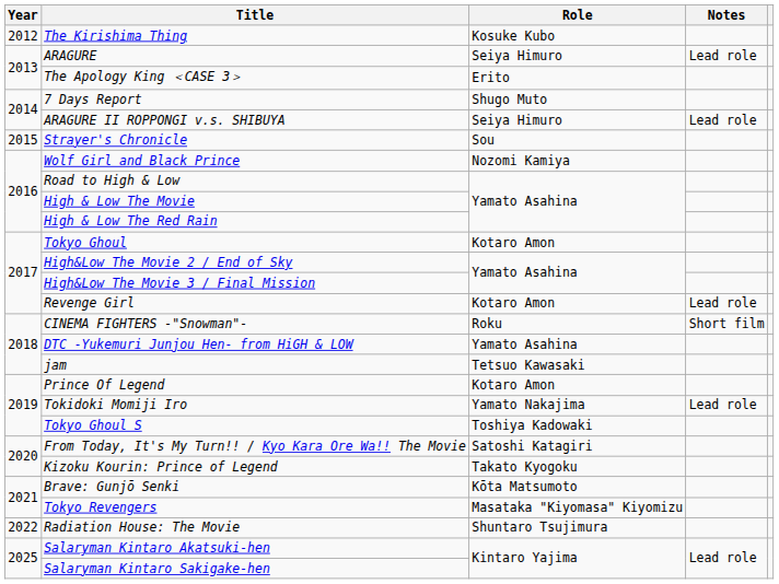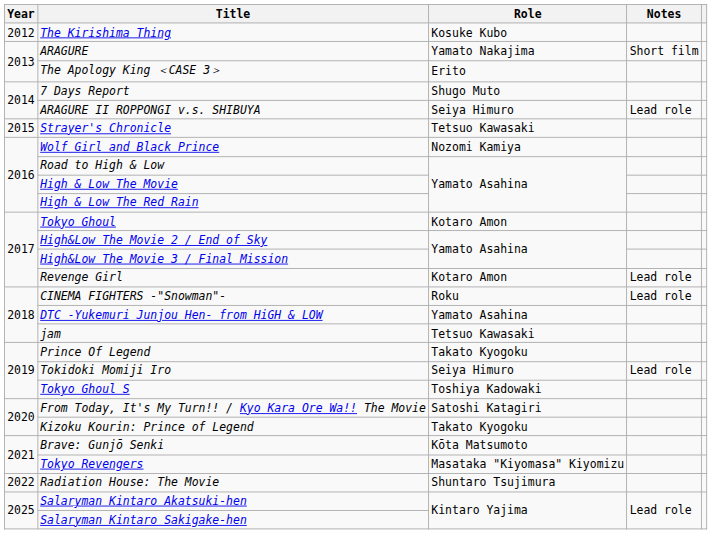ARAGURE | Role: Seiya Himuro -> Yamato Nakajima
ARAGURE | Notes: Lead role -> Short film
Strayer's Chronicle | Role: Sou -> Tetsuo Kawasaki
CINEMA FIGHTERS -"Snowman"- | Notes: Short film -> Lead role
Prince Of Legend | Role: Kotaro Amon -> Takato Kyogoku
Tokidoki Momiji Iro | Role: Yamato Nakajima -> Seiya Himuro
